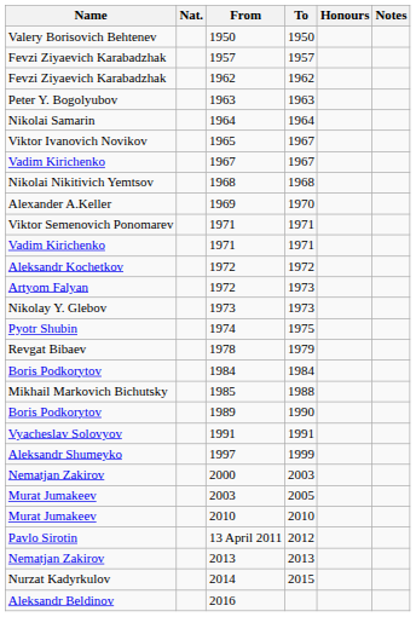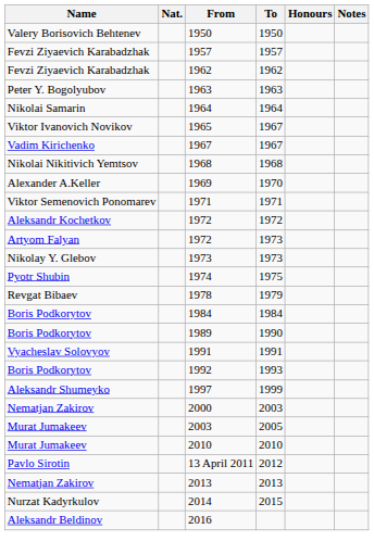- row: Vadim Kirichenko | 1971 | 1971
- row: Mikhail Markovich Bichutsky | 1985 | 1988
+ row: Boris Podkorytov | 1992 | 1993
